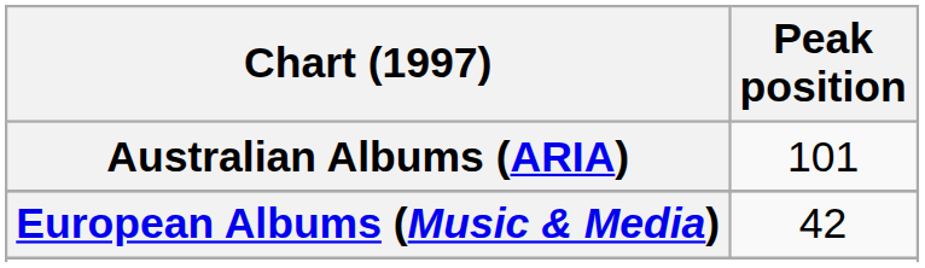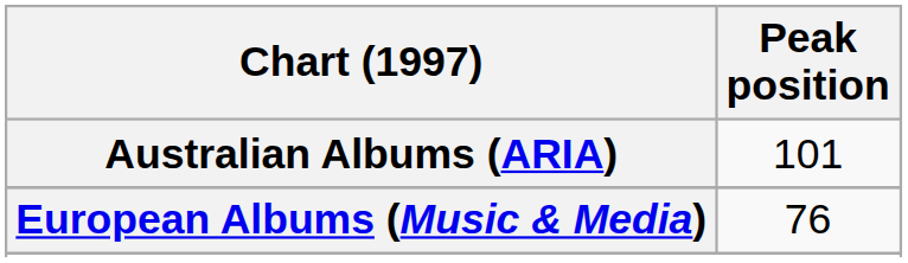European Albums (Music & Media) | Peak position: 42 -> 76
